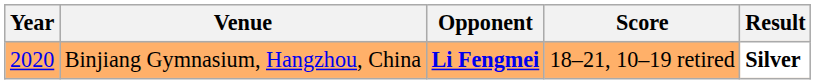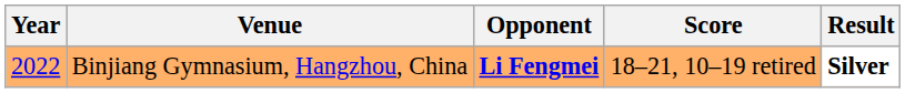Binjiang Gymnasium, Hangzhou, China | Year: 2020 -> 2022
